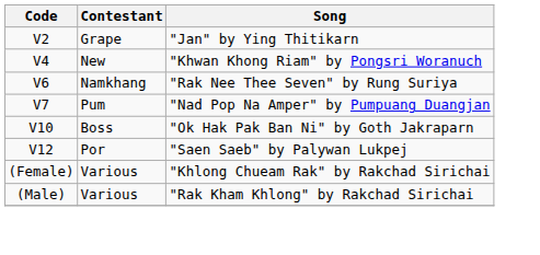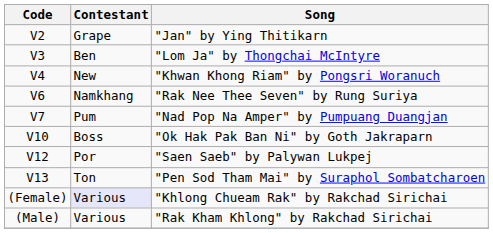+ row: V3 | Ben | "Lom Ja" by Thongchai McIntyre
+ row: V13 | Ton | "Pen Sod Tham Mai" by Suraphol Sombatcharoen
"Khlong Chueam Rak" by Rakchad Sirichai | Contestant: no background -> lavender background
